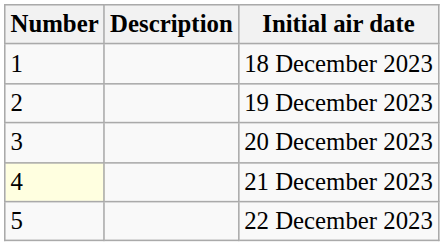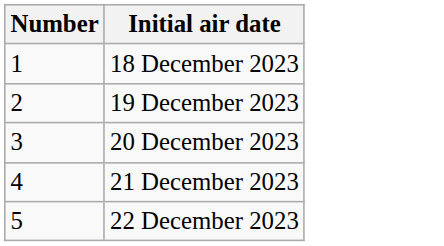- column: Description
21 December 2023 | Number: lightyellow background -> no background
